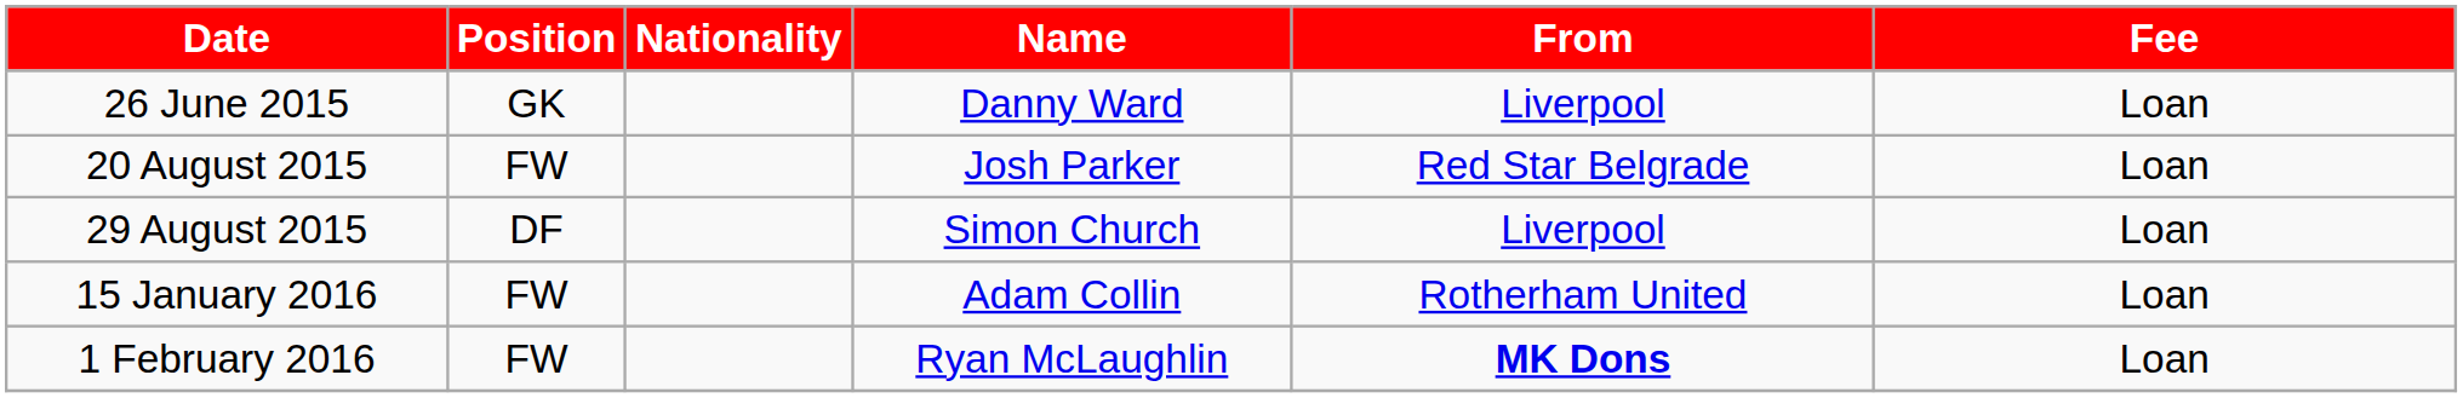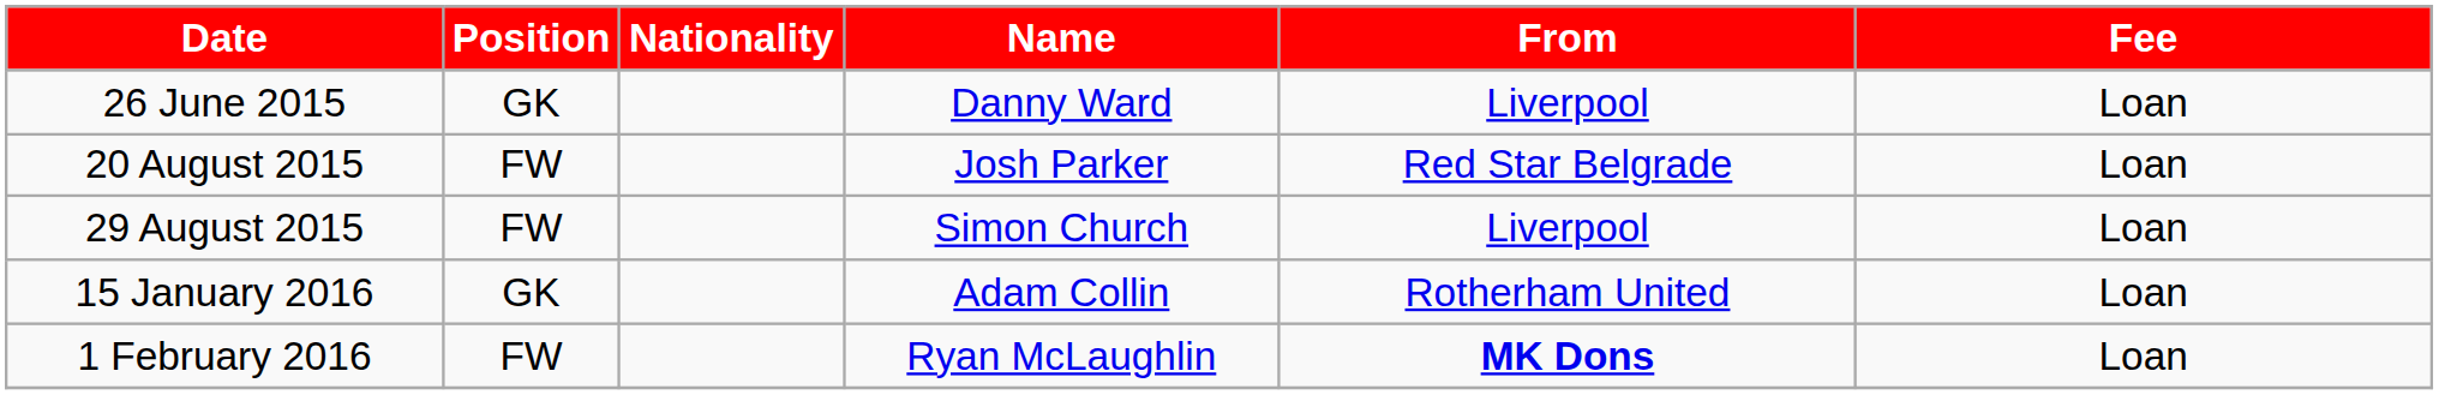29 August 2015 | Position: DF -> FW
15 January 2016 | Position: FW -> GK
